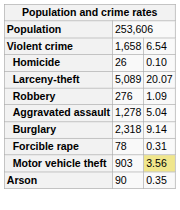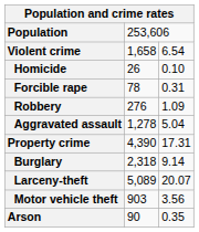rows swapped: Forcible rape <-> Larceny-theft
+ row: Property crime | 4,390 | 17.31
Motor vehicle theft | column 3: khaki background -> no background
